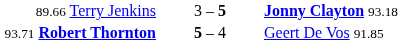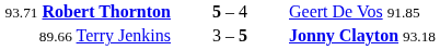rows swapped: 89.66 Terry Jenkins <-> 93.71 Robert Thornton
